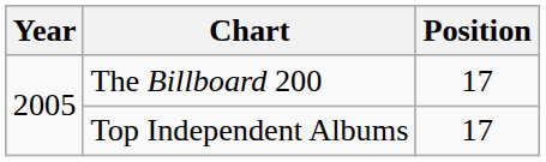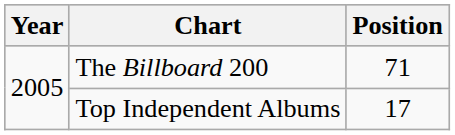The Billboard 200 | Position: 17 -> 71
